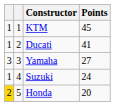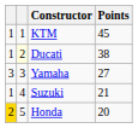Ducati | column 2: no background -> lightyellow background
Ducati | Points: 41 -> 38
Suzuki | Points: 24 -> 21
